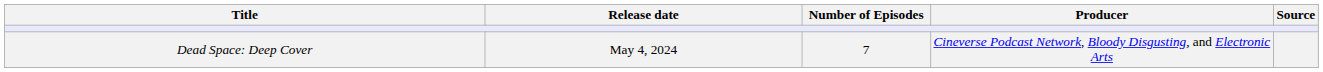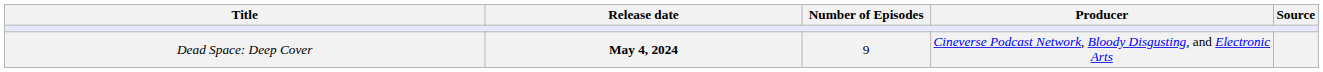Dead Space: Deep Cover | Release date: normal -> bold
Dead Space: Deep Cover | Number of Episodes: 7 -> 9
